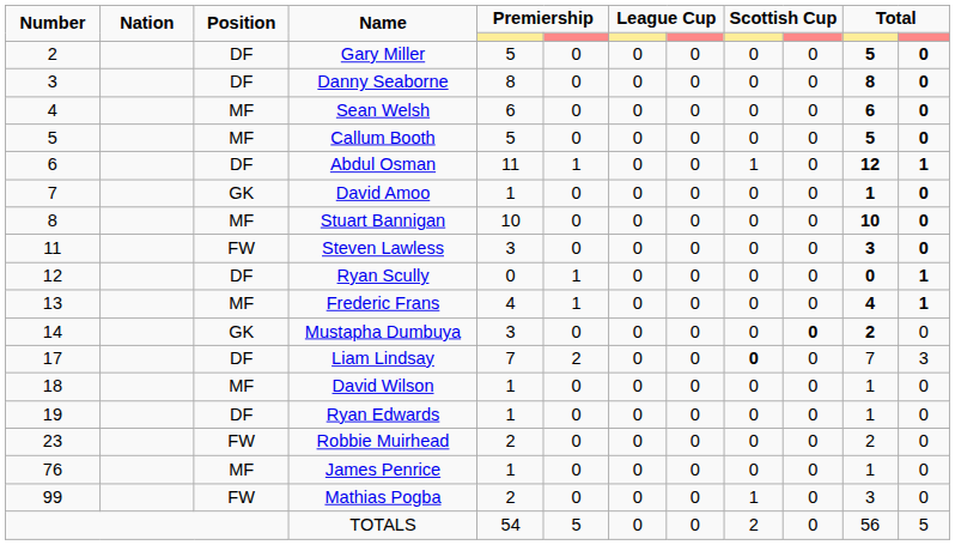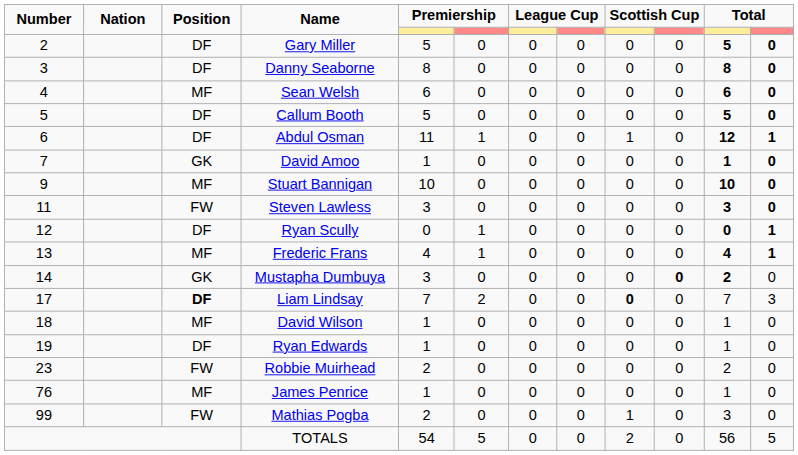Callum Booth | Position: MF -> DF
Stuart Bannigan | Number: 8 -> 9
Liam Lindsay | Position: normal -> bold
